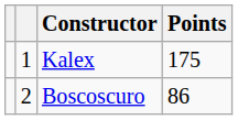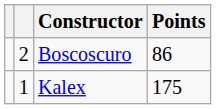rows swapped: Kalex <-> Boscoscuro
